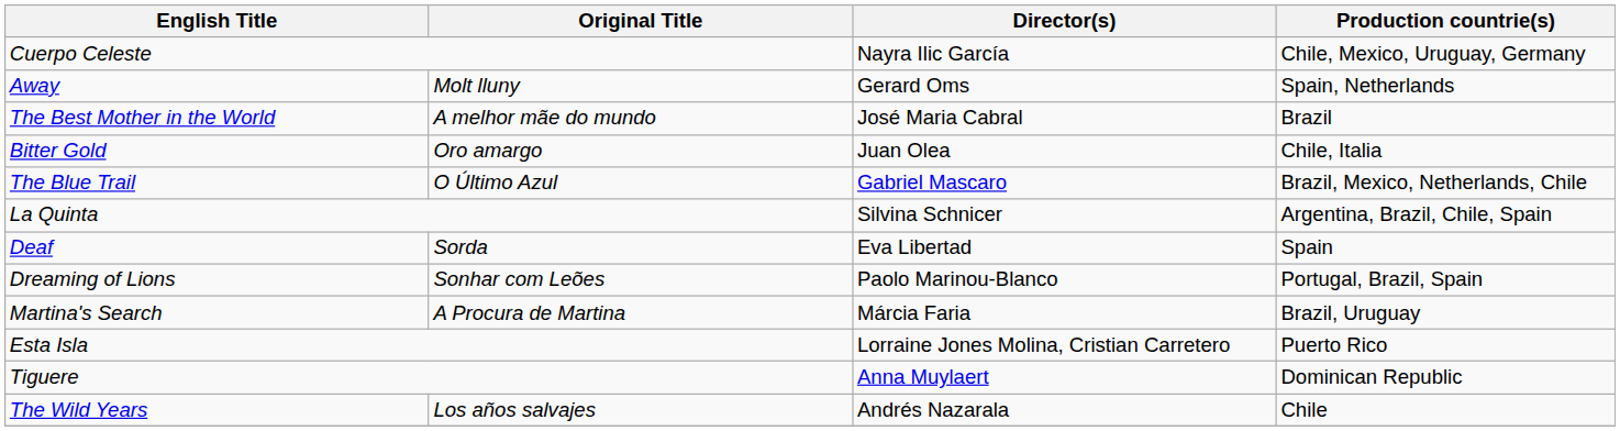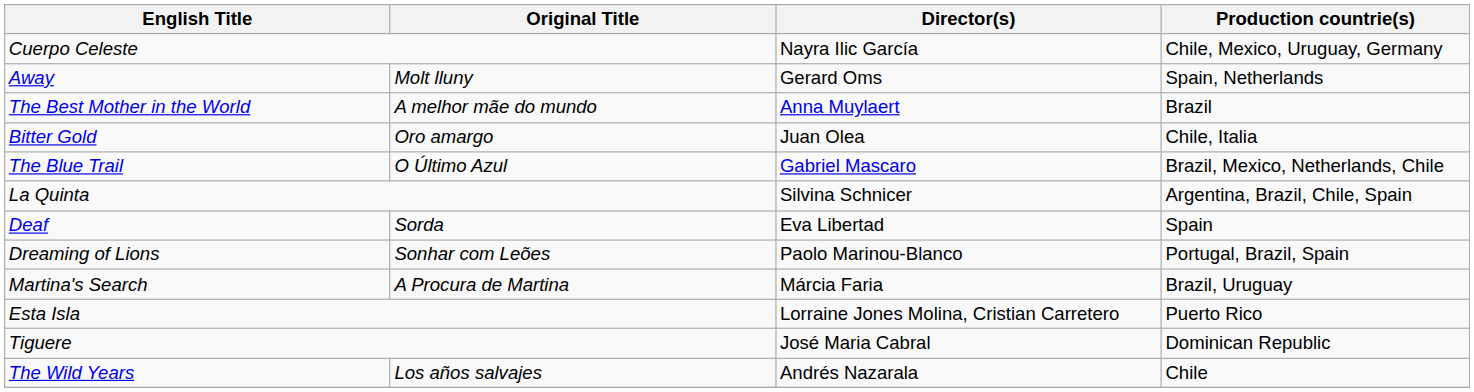The Best Mother in the World | Director(s): José Maria Cabral -> Anna Muylaert
Tiguere | Director(s): Anna Muylaert -> José Maria Cabral
